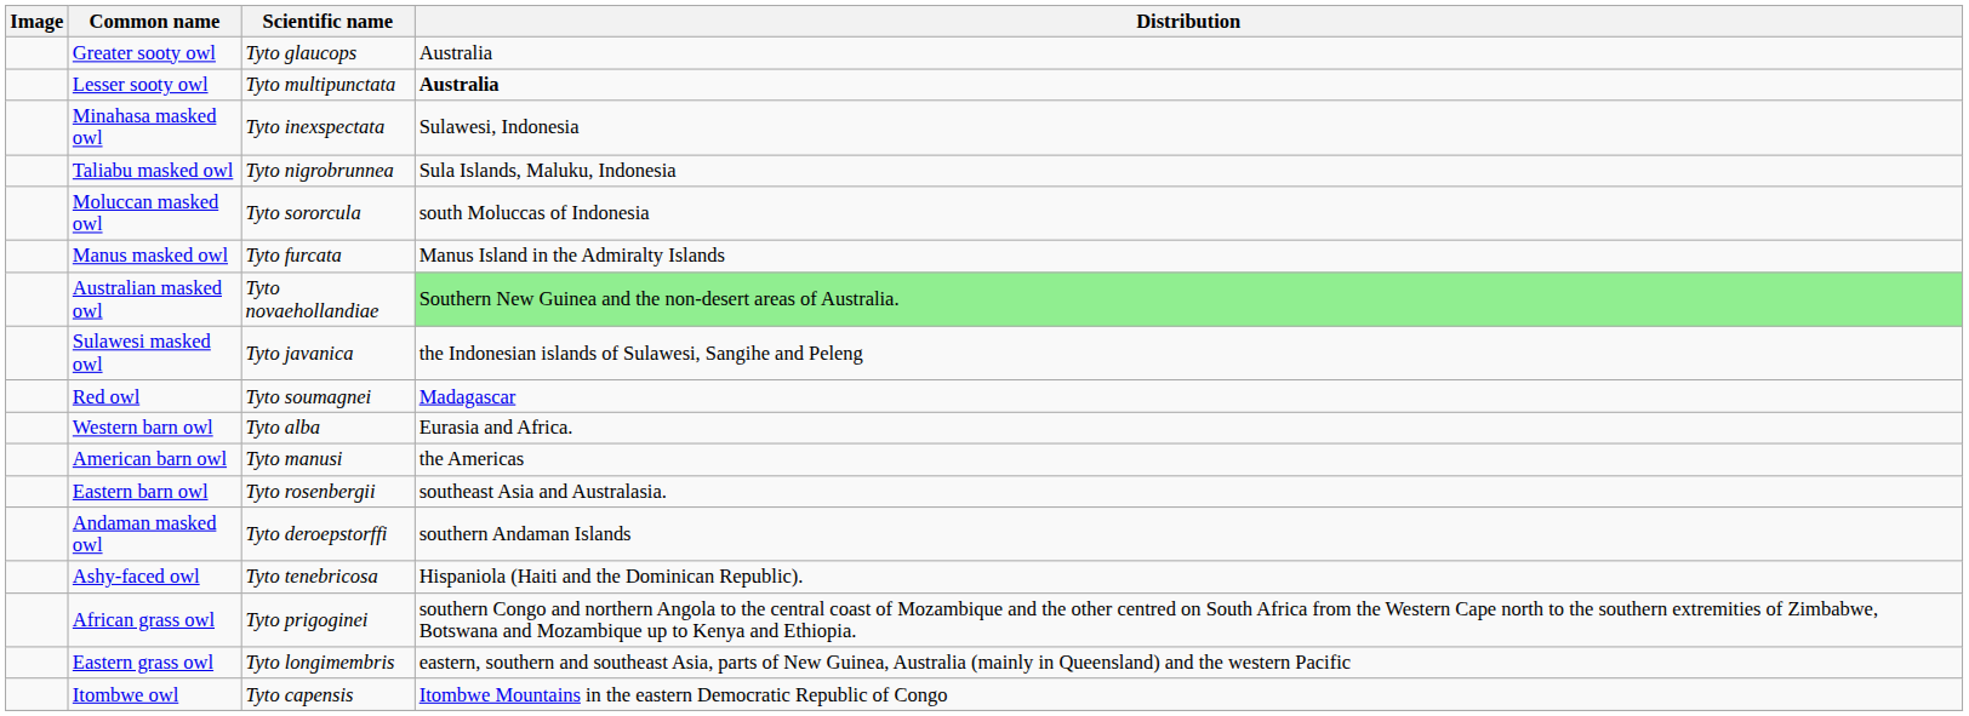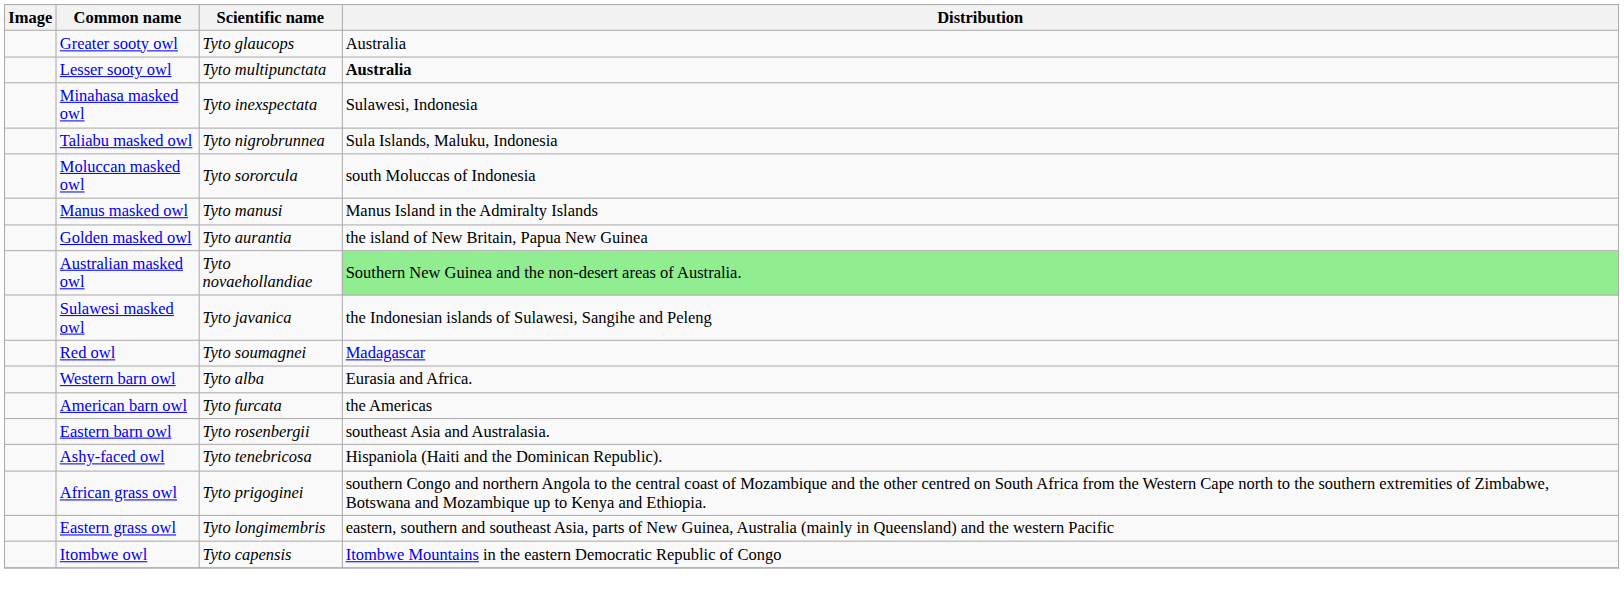Manus masked owl | Scientific name: Tyto furcata -> Tyto manusi
+ row: Golden masked owl | Tyto aurantia | the island of New Britain, Papua New Guinea
American barn owl | Scientific name: Tyto manusi -> Tyto furcata
- row: Andaman masked owl | Tyto deroepstorffi | southern Andaman Islands
